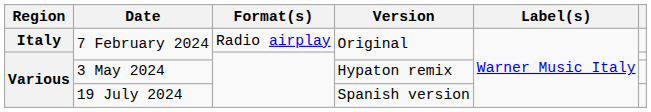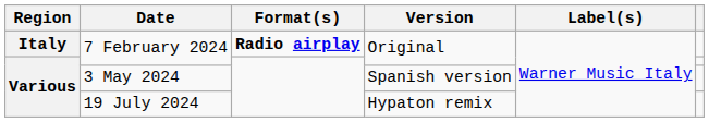Italy / 7 February 2024 | Format(s): normal -> bold
3 May 2024 | Version: Hypaton remix -> Spanish version
19 July 2024 | Version: Spanish version -> Hypaton remix
